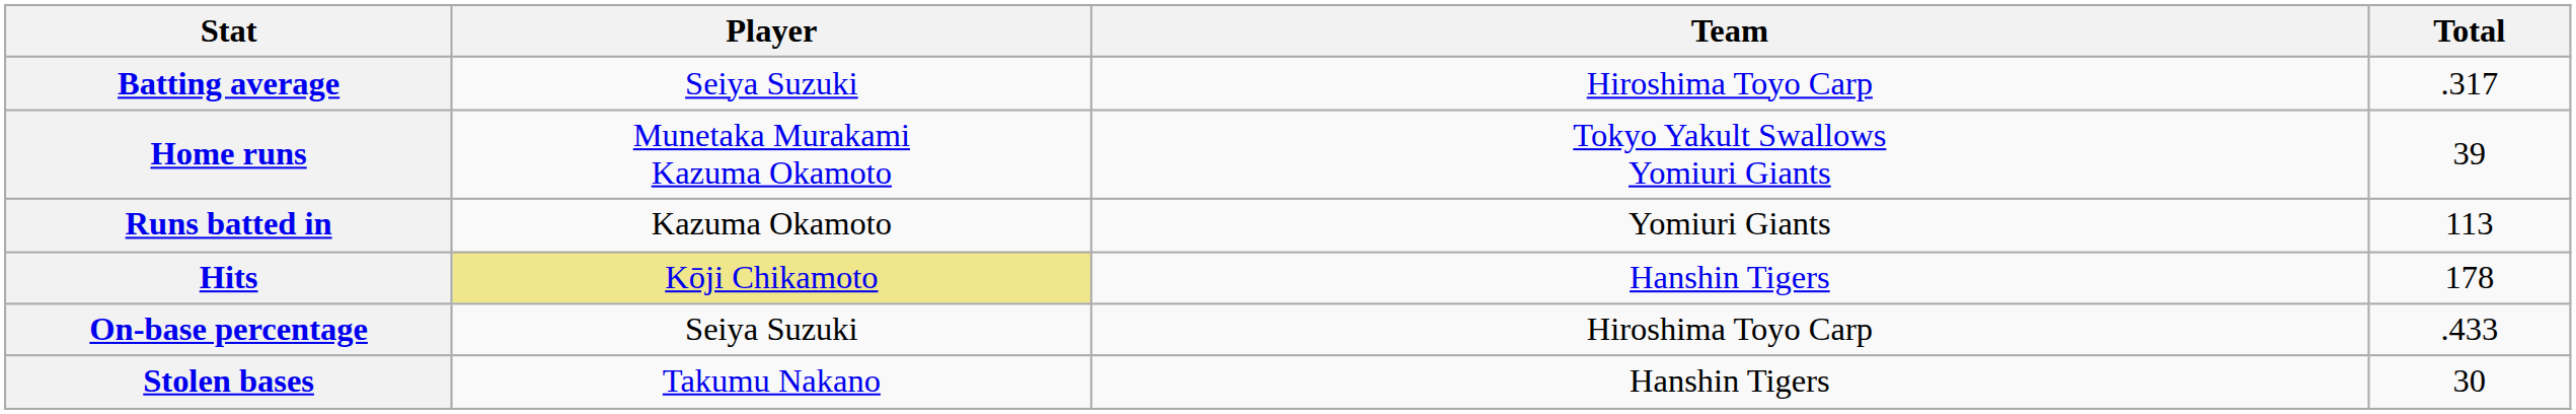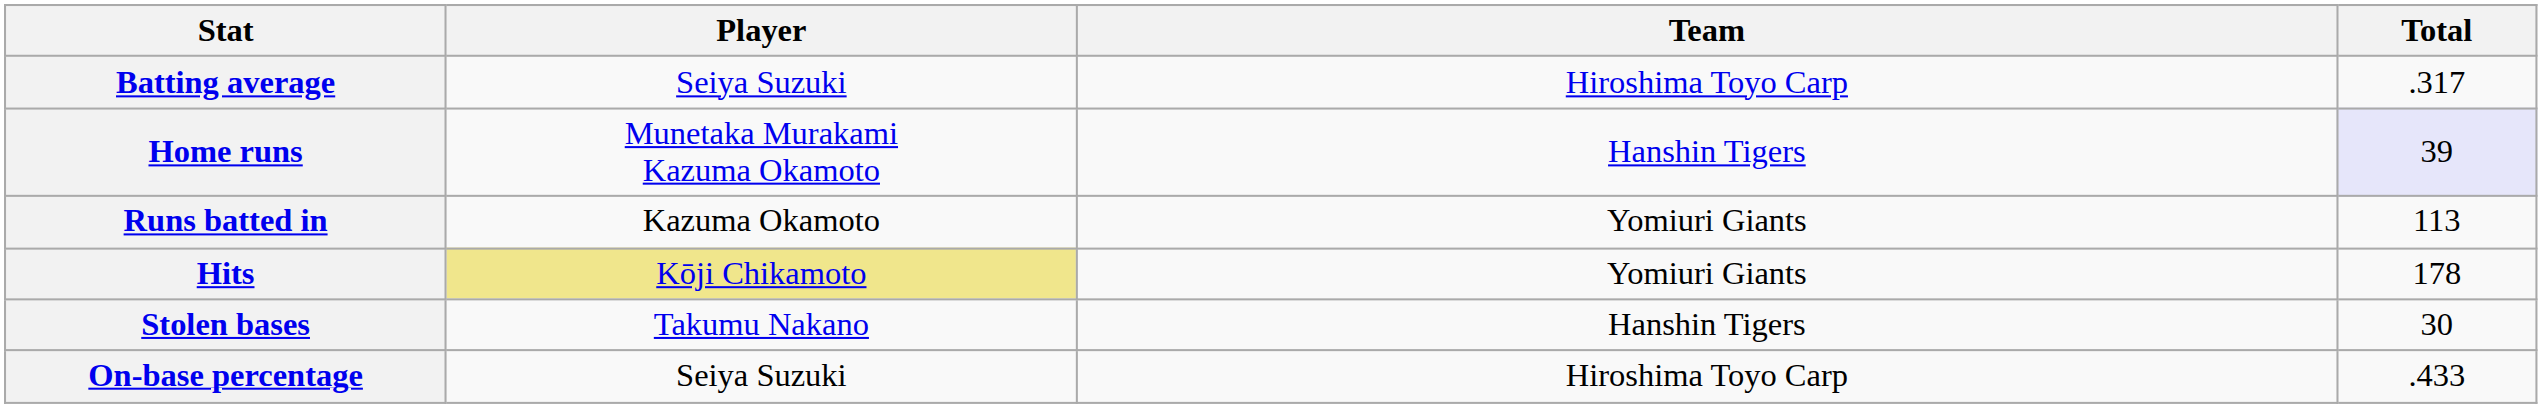Home runs | Team: Tokyo Yakult Swallows Yomiuri Giants -> Hanshin Tigers
Home runs | Total: no background -> lavender background
Hits | Team: Hanshin Tigers -> Yomiuri Giants
rows swapped: Stolen bases <-> On-base percentage
